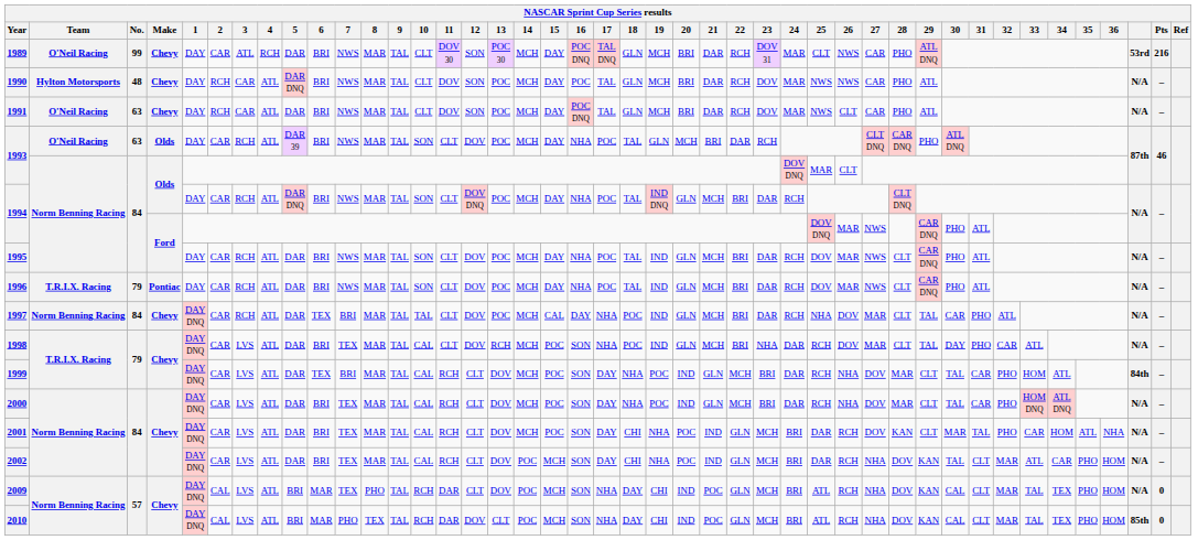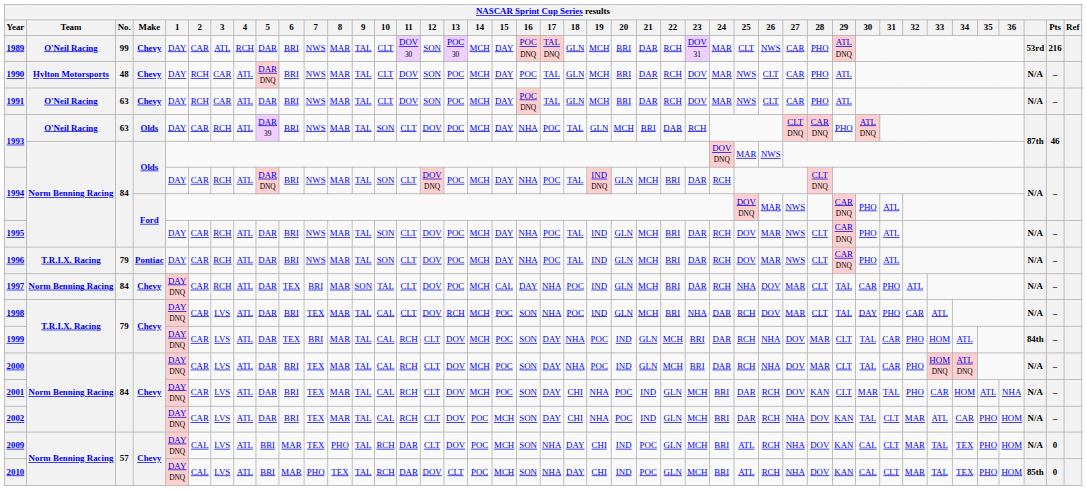1990 | 26: NWS -> CLT
1993 / 84 | 26: CLT -> NWS
1997 | 9: TAL -> SON
